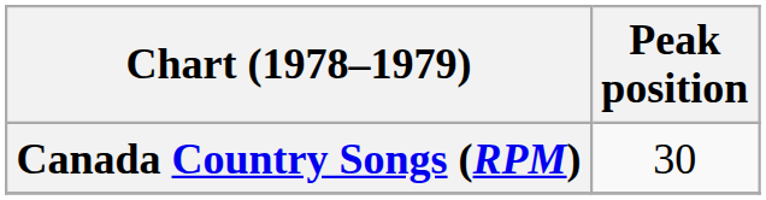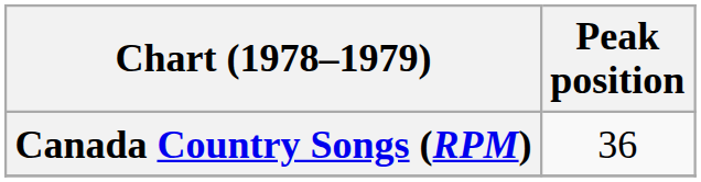Canada Country Songs (RPM) | Peak position: 30 -> 36
